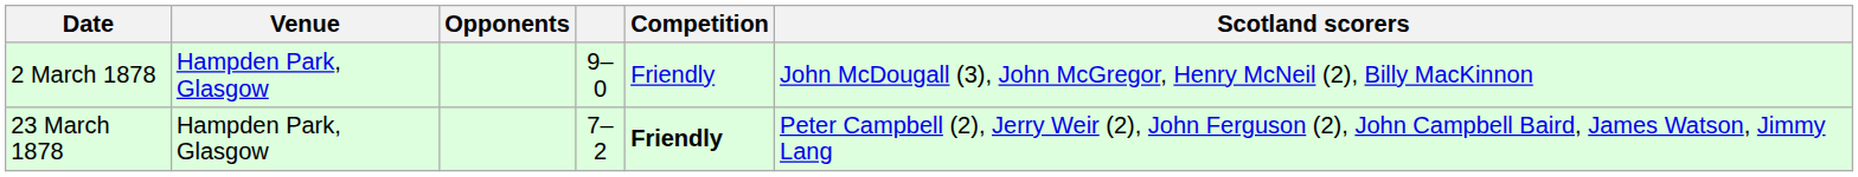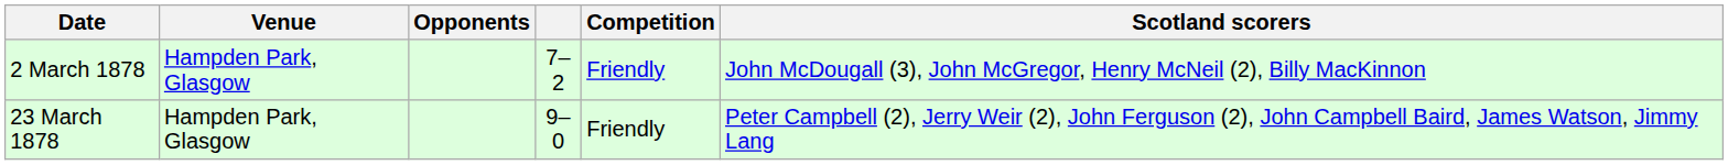2 March 1878 | column 4: 9–0 -> 7–2
23 March 1878 | column 4: 7–2 -> 9–0
23 March 1878 | Competition: bold -> normal
